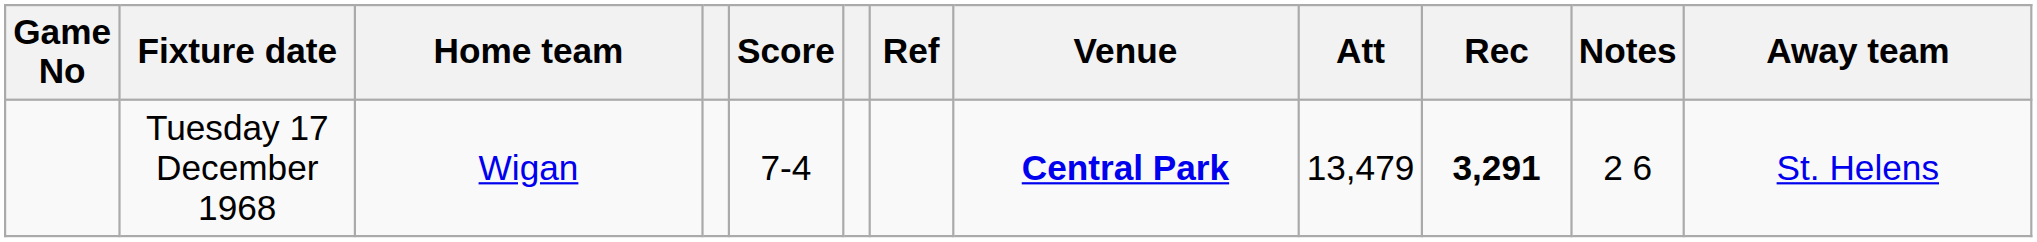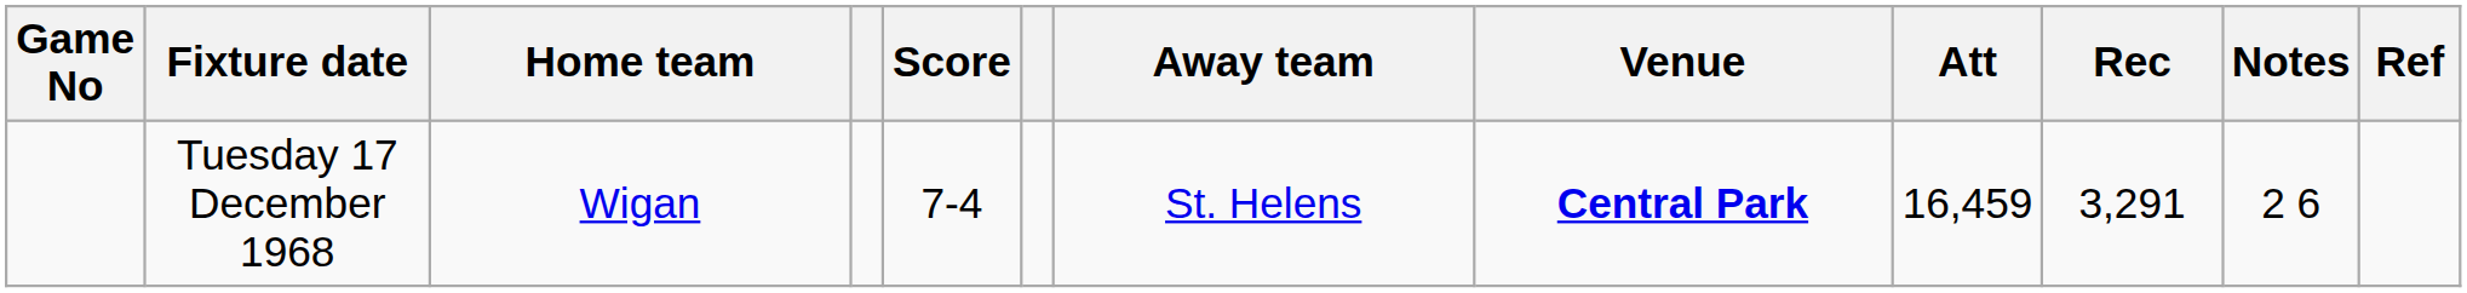columns swapped: Away team <-> Ref
Tuesday 17 December 1968 | Att: 13,479 -> 16,459
Tuesday 17 December 1968 | Rec: bold -> normal
